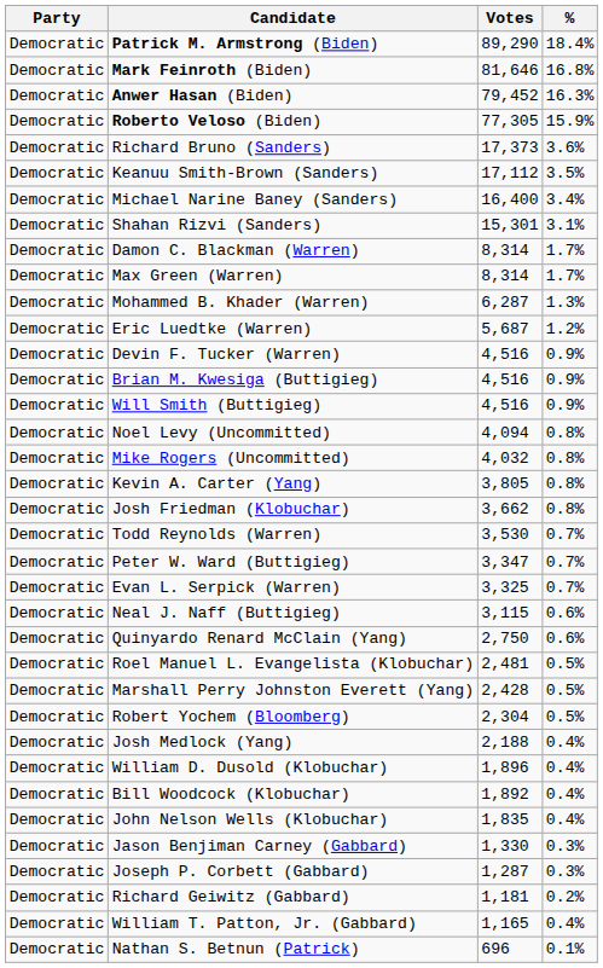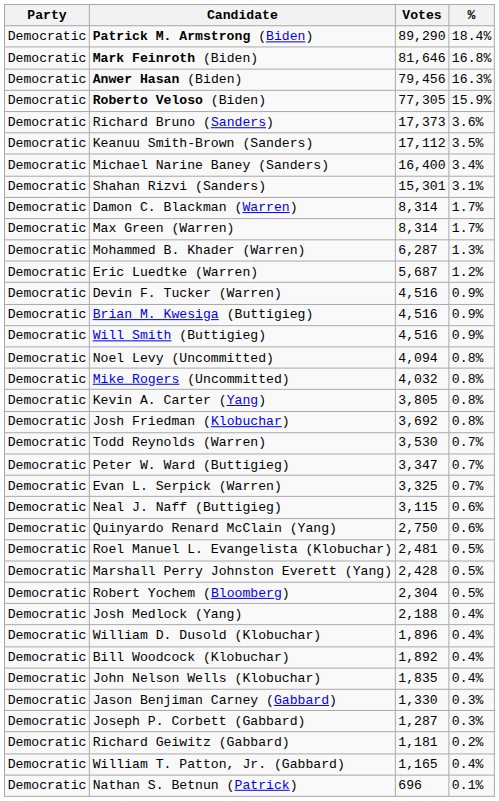Anwer Hasan (Biden) | Votes: 79,452 -> 79,456
Josh Friedman (Klobuchar) | Votes: 3,662 -> 3,692
